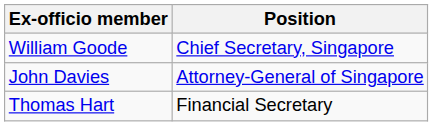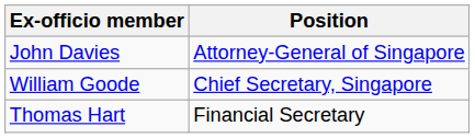rows swapped: William Goode <-> John Davies
